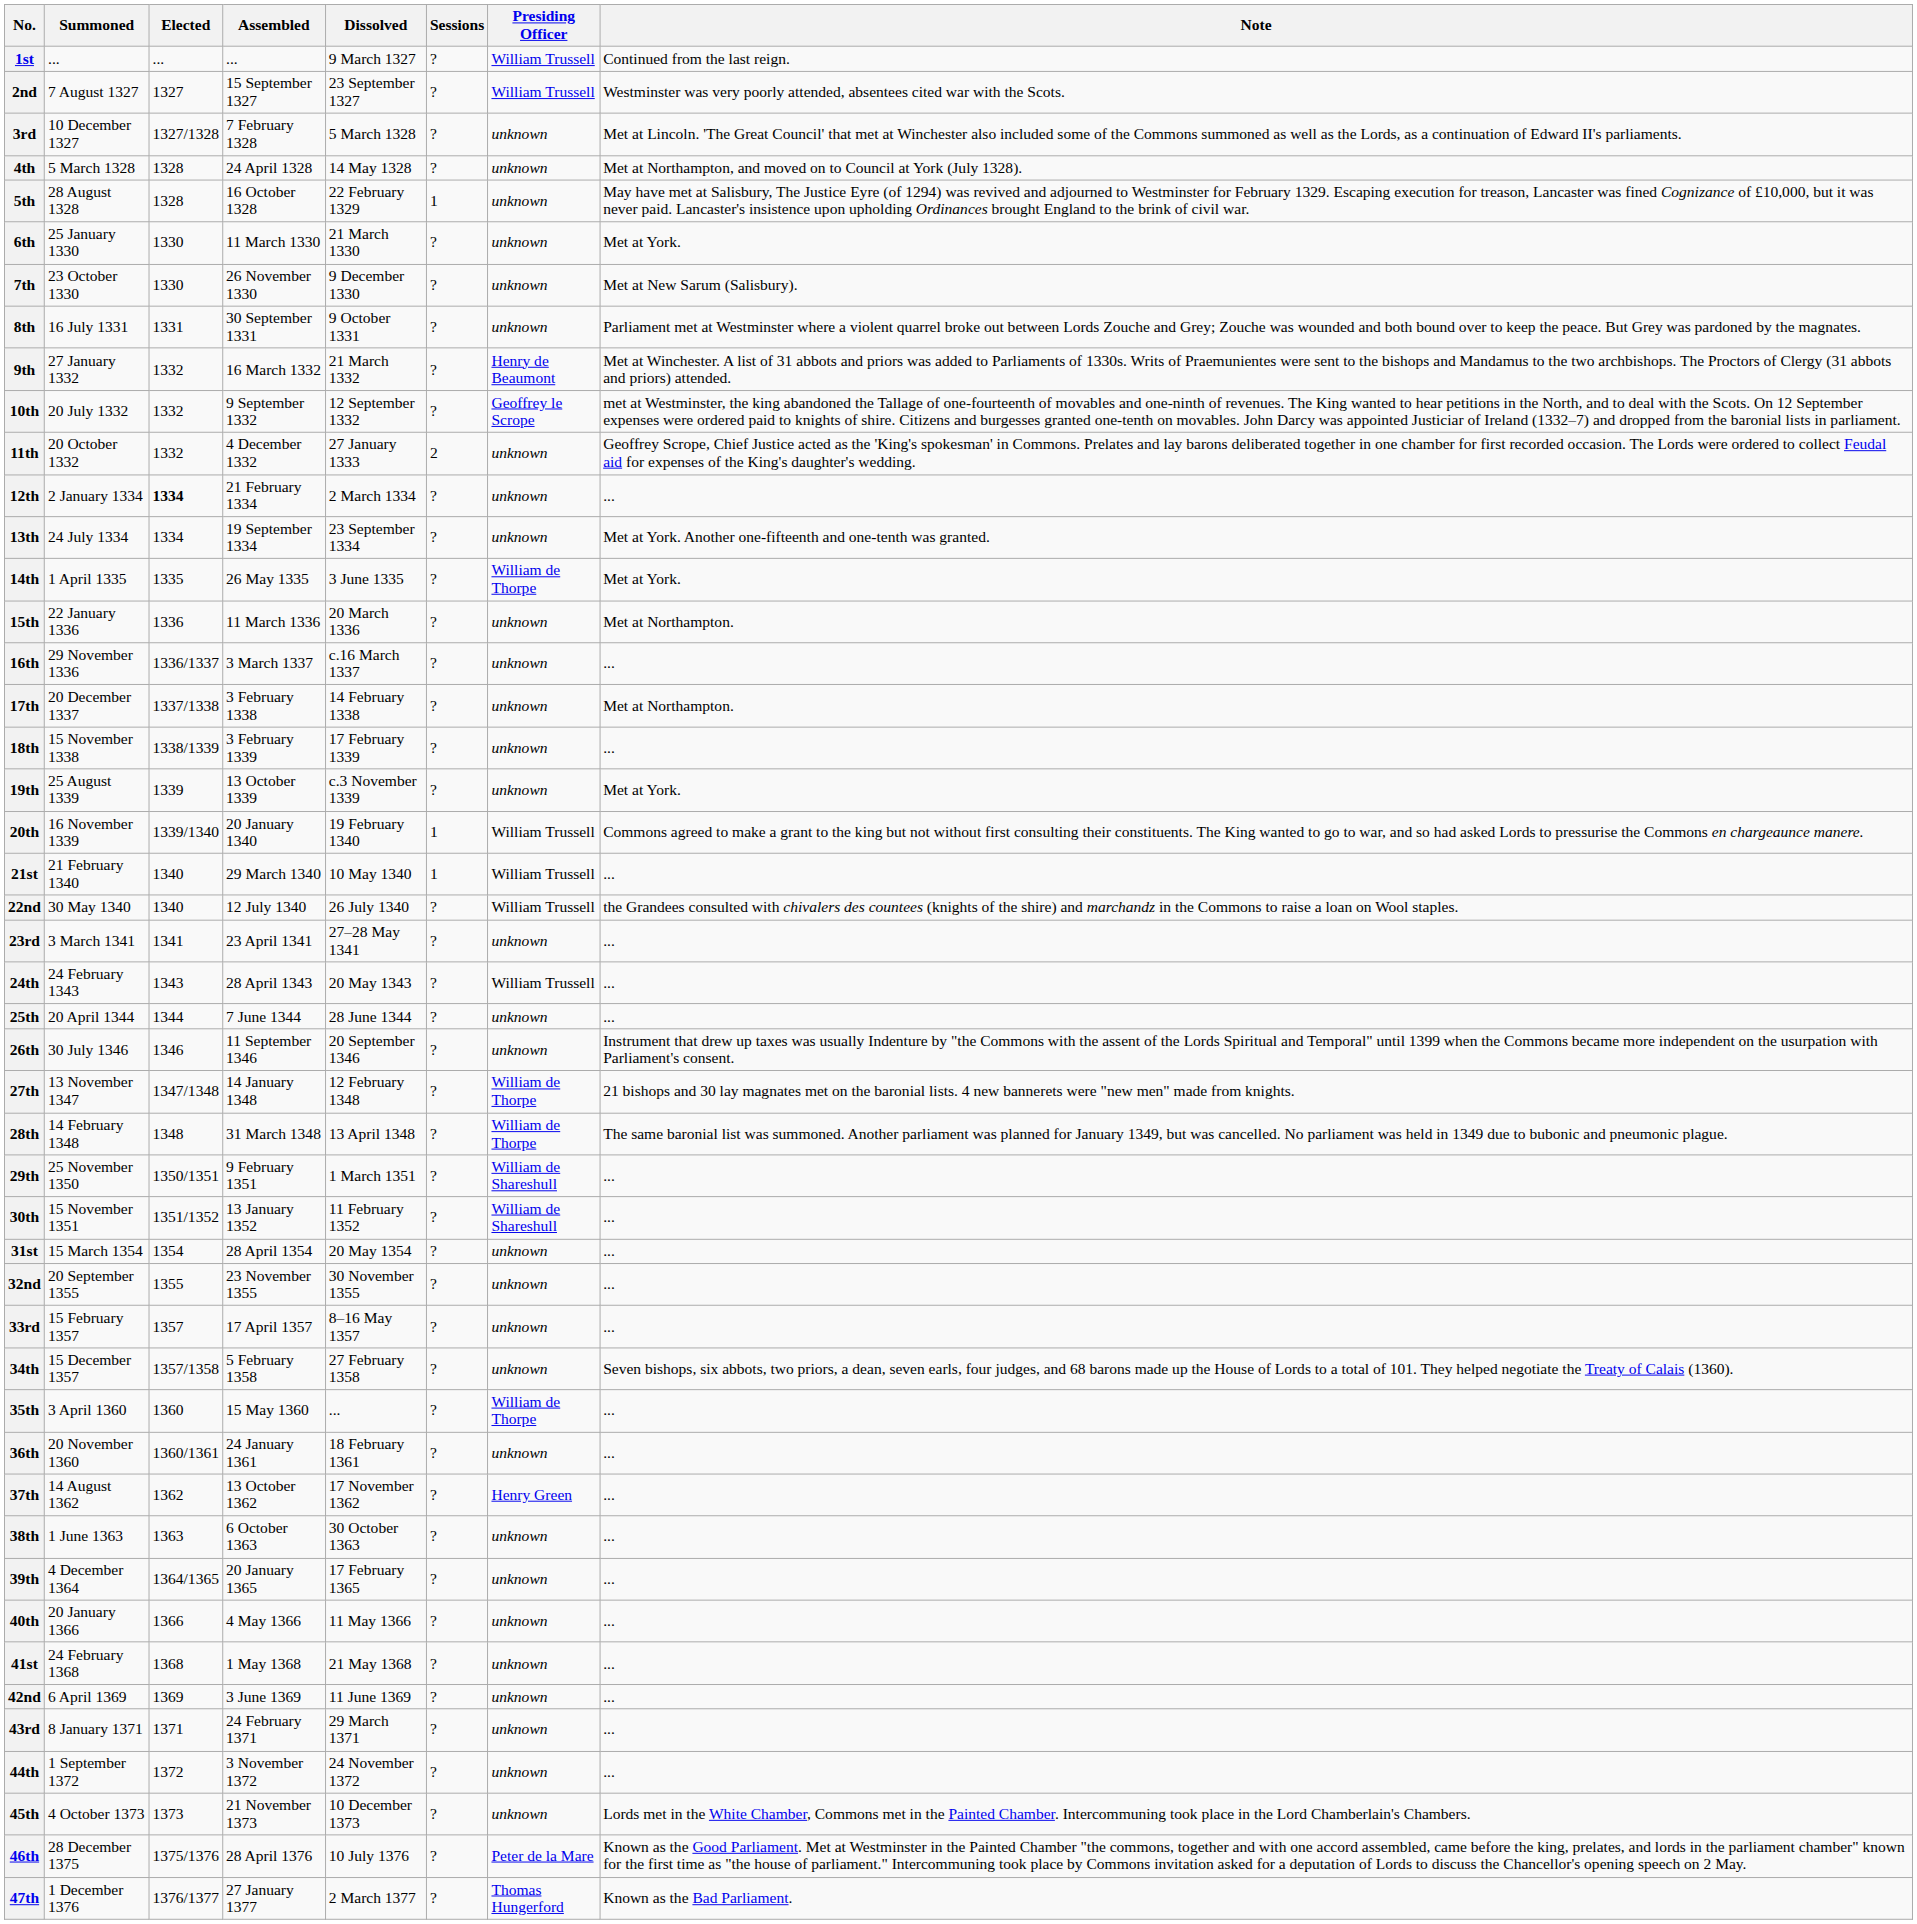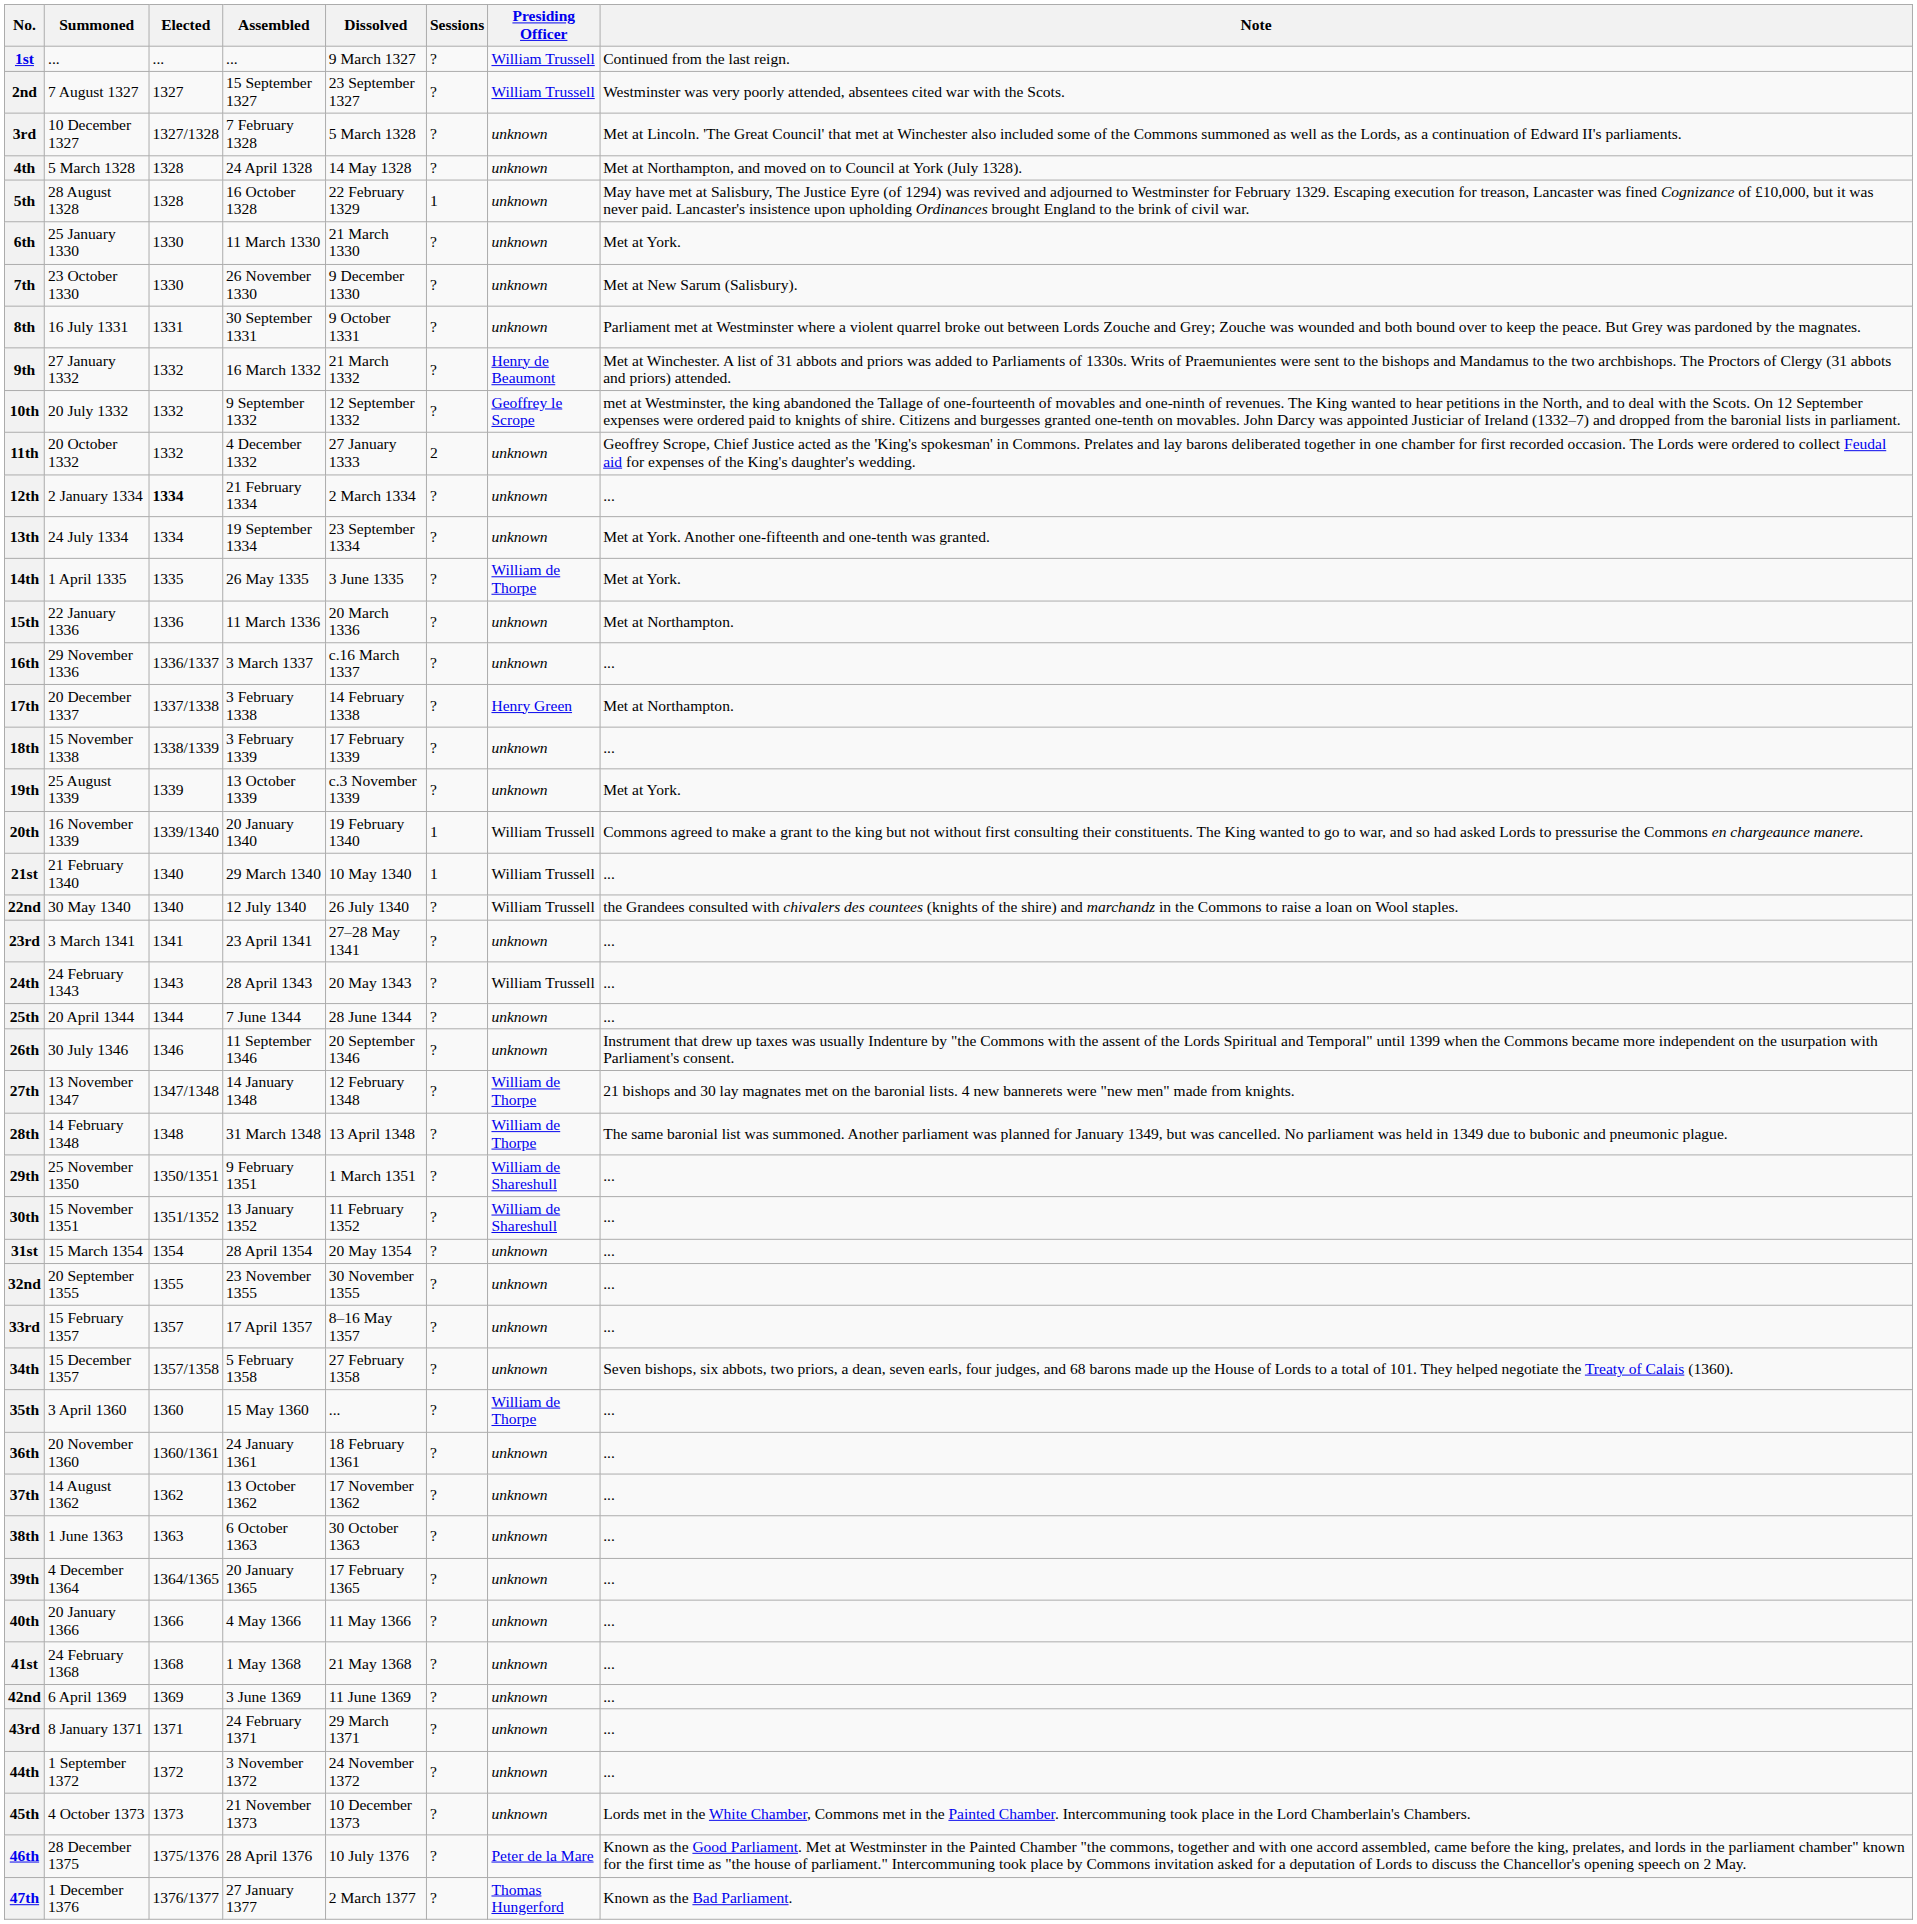17th | Presiding Officer: unknown -> Henry Green
37th | Presiding Officer: Henry Green -> unknown
